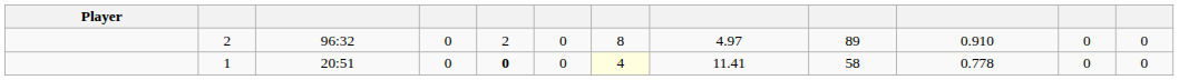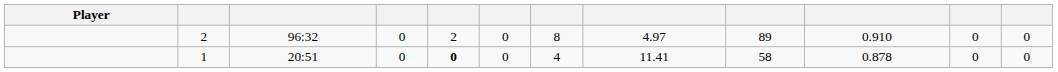1 | column 7: lightyellow background -> no background
1 | column 10: 0.778 -> 0.878
